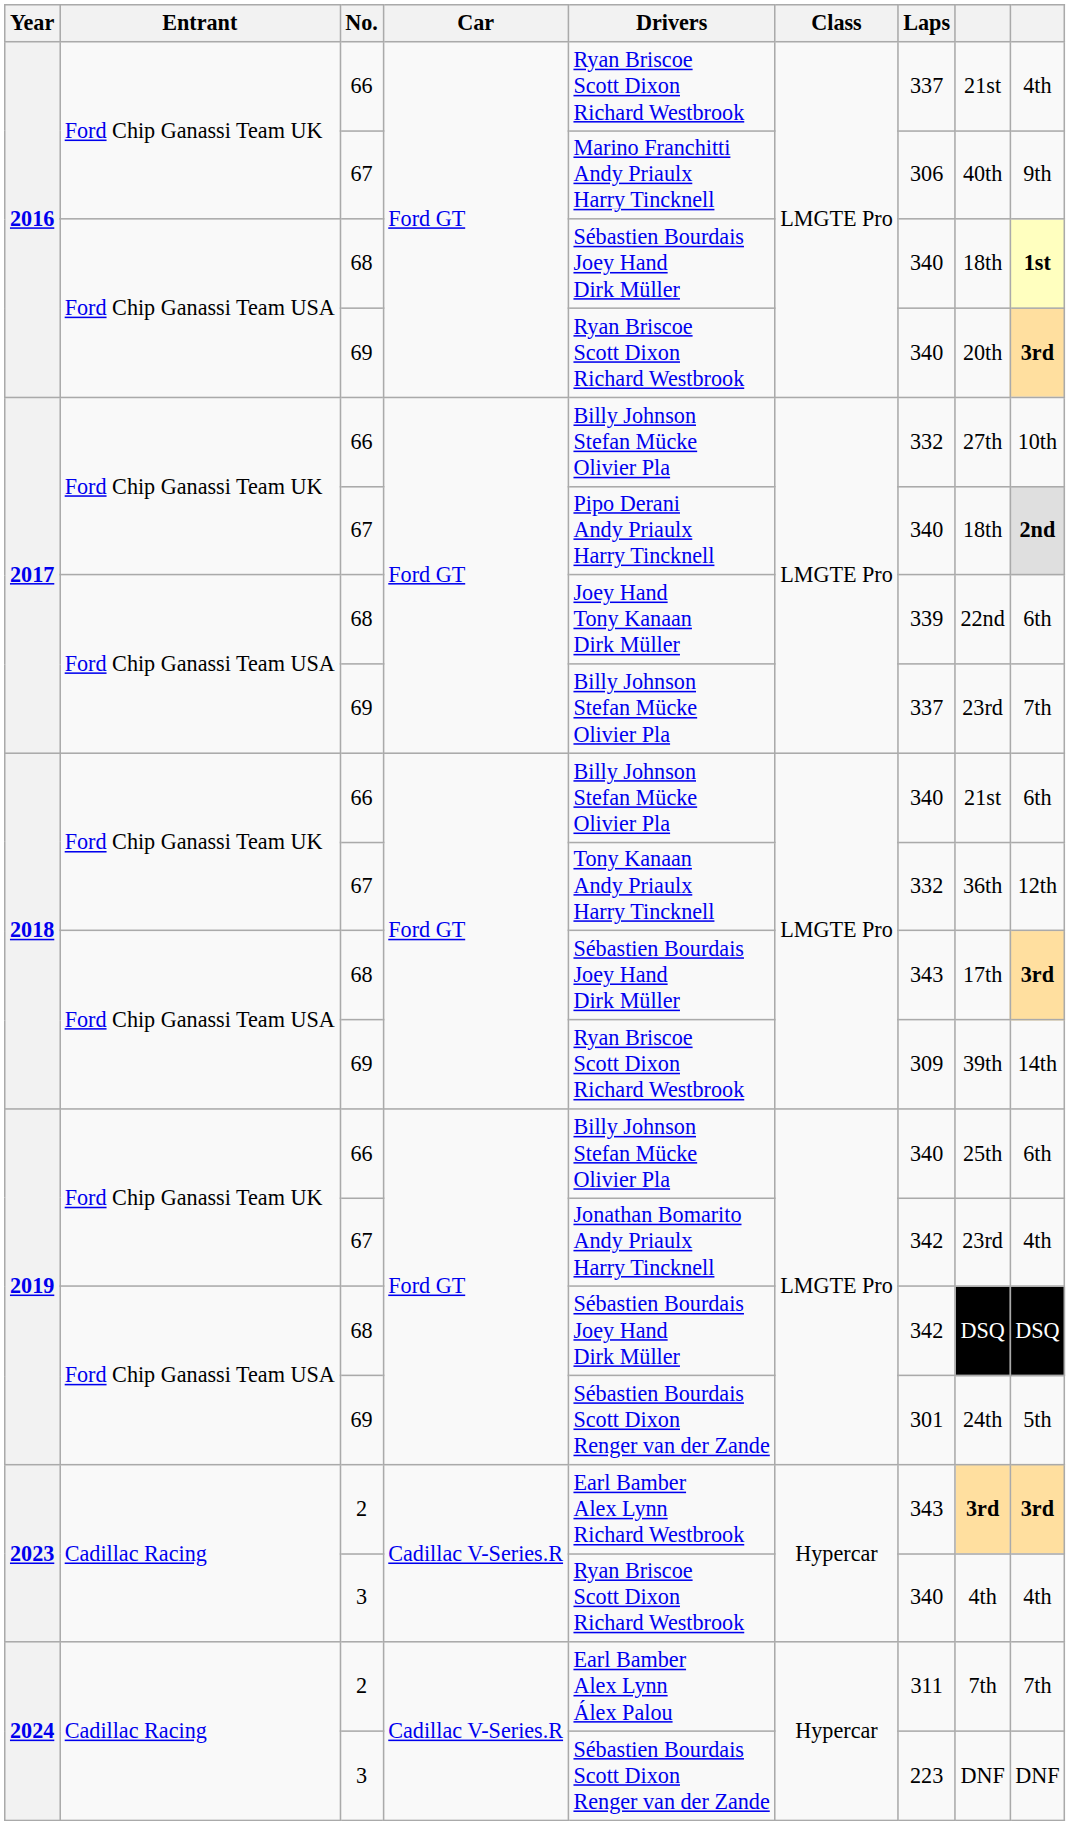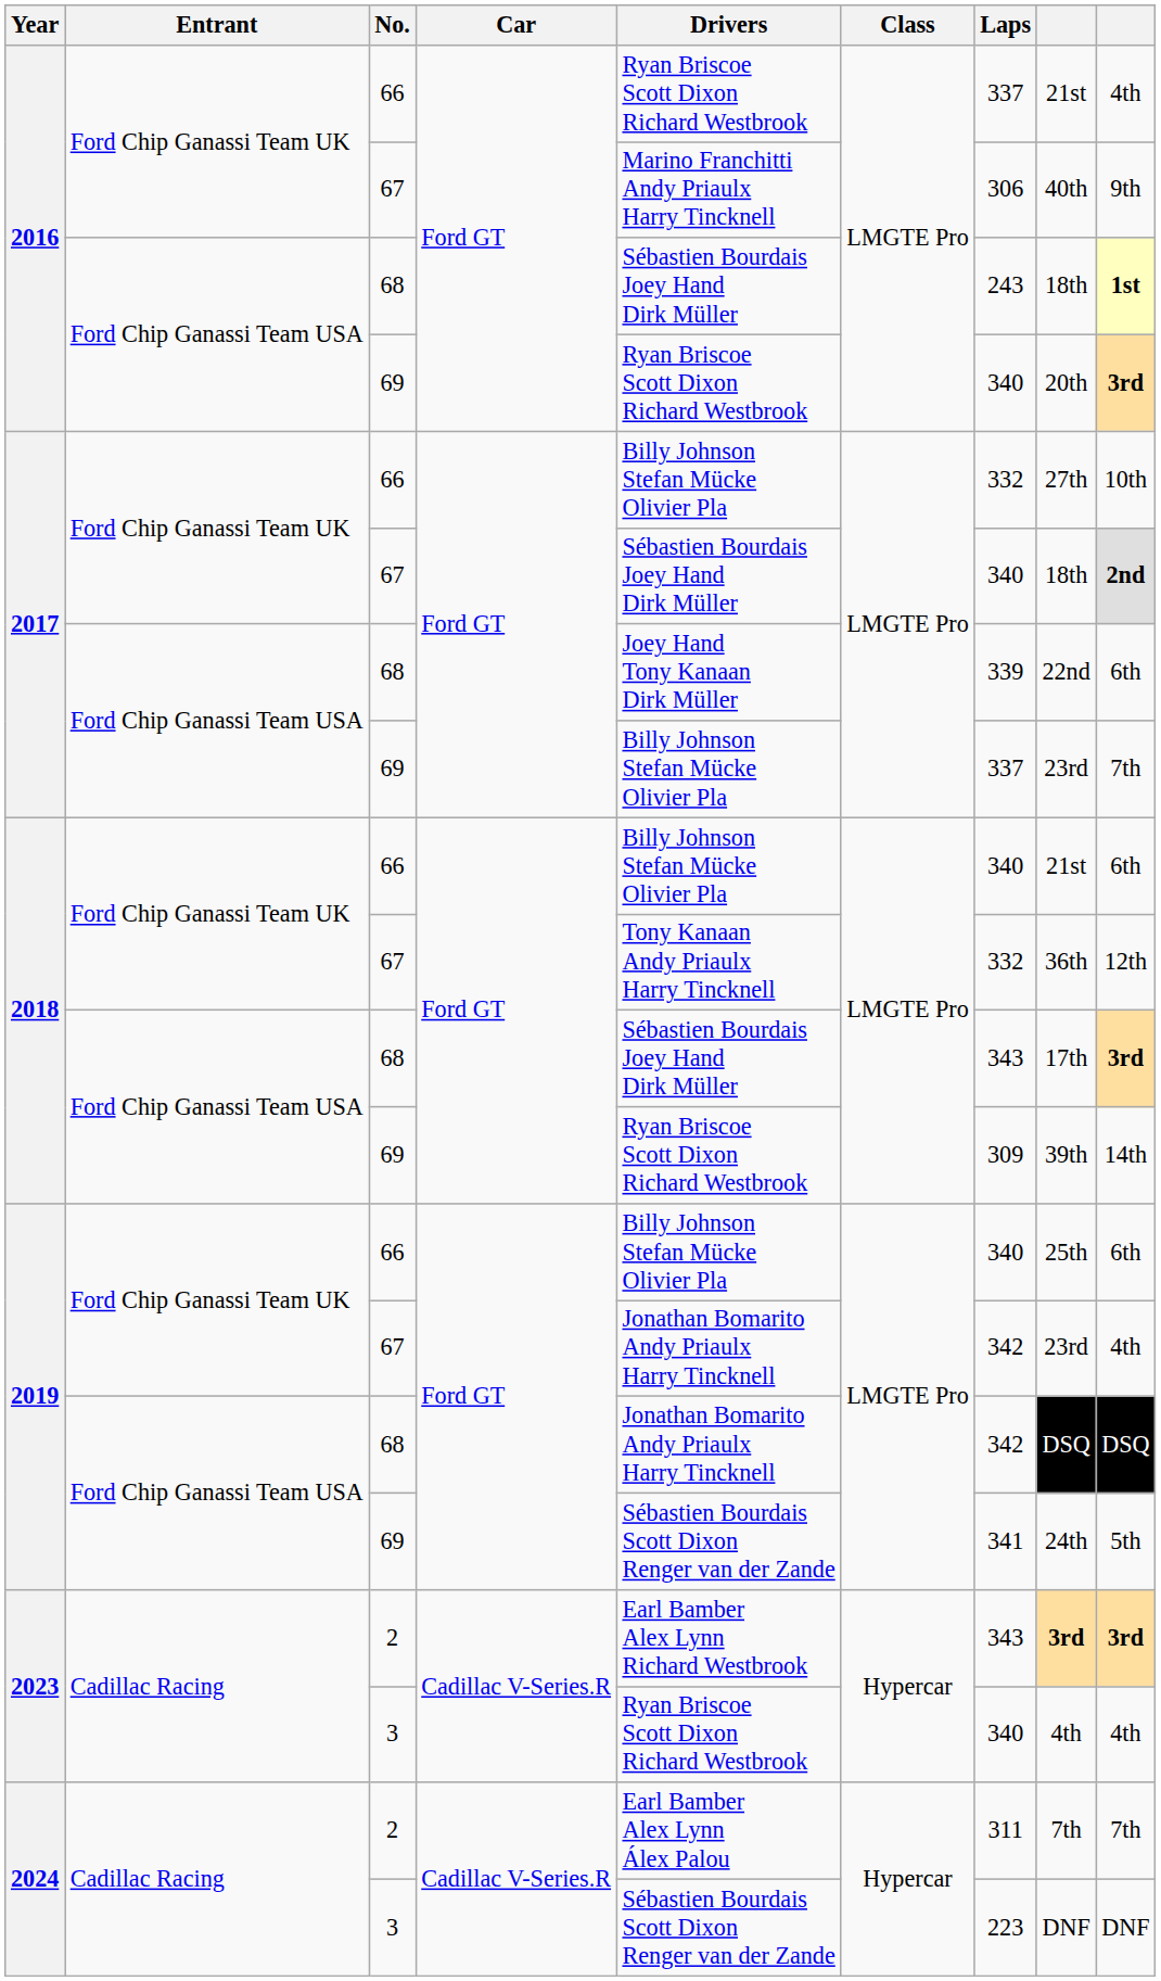2016 / 68 | Laps: 340 -> 243
2017 / 67 | Drivers: Pipo Derani Andy Priaulx Harry Tincknell -> Sébastien Bourdais Joey Hand Dirk Müller
2019 / 68 | Drivers: Sébastien Bourdais Joey Hand Dirk Müller -> Jonathan Bomarito Andy Priaulx Harry Tincknell
2019 / 69 | Laps: 301 -> 341
